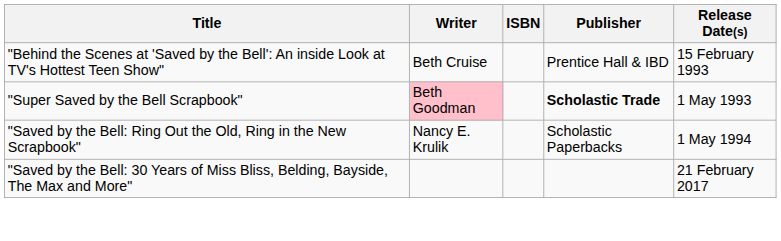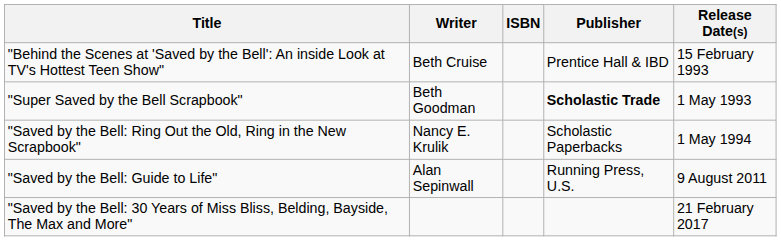"Super Saved by the Bell Scrapbook" | Writer: pink background -> no background
+ row: "Saved by the Bell: Guide to Life" | Alan Sepinwall | Running Press, U.S. | 9 August 2011
